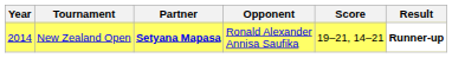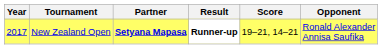columns swapped: Opponent <-> Result
New Zealand Open | Year: 2014 -> 2017
